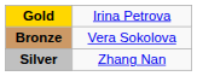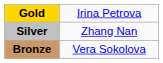rows swapped: Silver <-> Bronze
